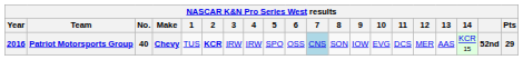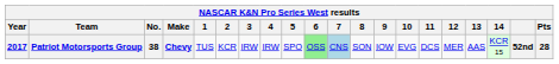Patriot Motorsports Group | Year: 2016 -> 2017
Patriot Motorsports Group | No.: 40 -> 38
Patriot Motorsports Group | 2: bold -> normal
Patriot Motorsports Group | 6: no background -> lightgreen background
Patriot Motorsports Group | Pts: 29 -> 28
